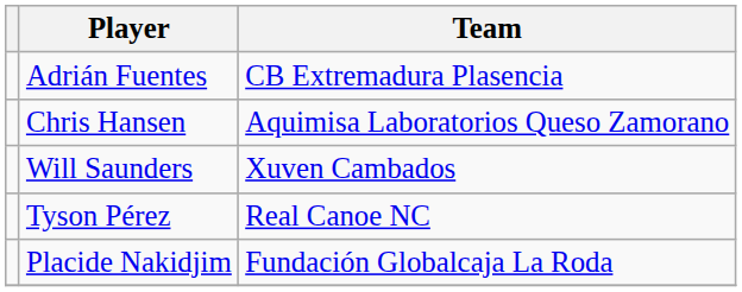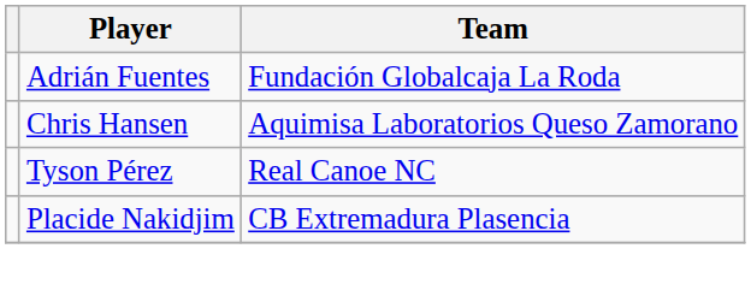Adrián Fuentes | Team: CB Extremadura Plasencia -> Fundación Globalcaja La Roda
- row: Will Saunders | Xuven Cambados
Placide Nakidjim | Team: Fundación Globalcaja La Roda -> CB Extremadura Plasencia
